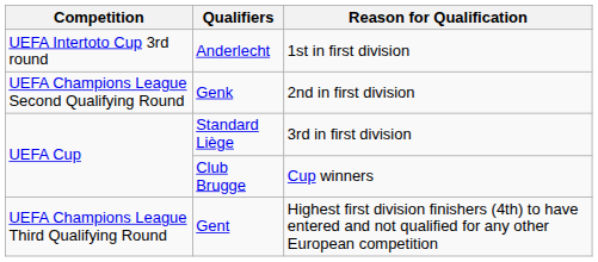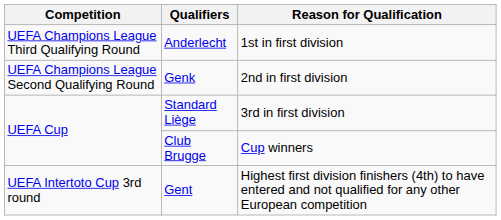Anderlecht | Competition: UEFA Intertoto Cup 3rd round -> UEFA Champions League Third Qualifying Round
Gent | Competition: UEFA Champions League Third Qualifying Round -> UEFA Intertoto Cup 3rd round
